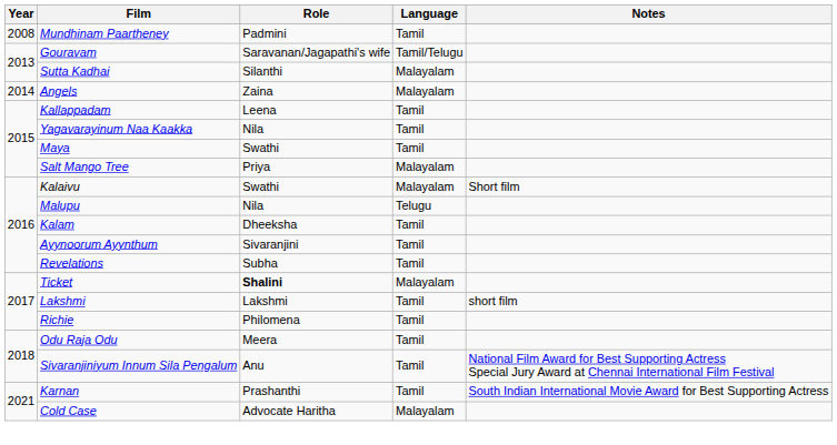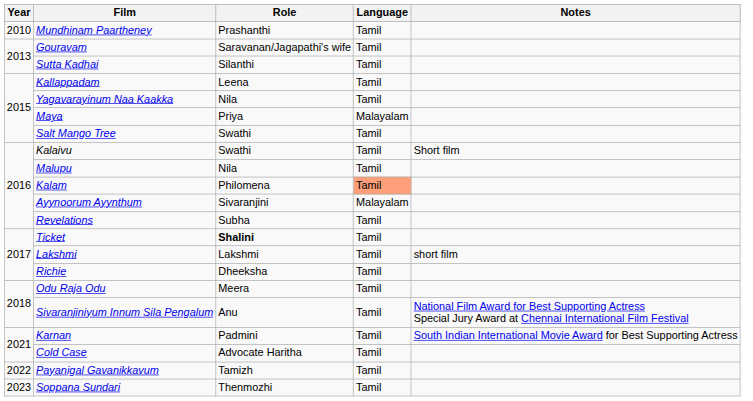Mundhinam Paartheney | Year: 2008 -> 2010
Mundhinam Paartheney | Role: Padmini -> Prashanthi
Gouravam | Language: Tamil/Telugu -> Tamil
Sutta Kadhai | Language: Malayalam -> Tamil
- row: 2014 | Angels | Zaina | Malayalam
Maya | Role: Swathi -> Priya
Maya | Language: Tamil -> Malayalam
Salt Mango Tree | Role: Priya -> Swathi
Salt Mango Tree | Language: Malayalam -> Tamil
Kalaivu | Language: Malayalam -> Tamil
Malupu | Language: Telugu -> Tamil
Kalam | Role: Dheeksha -> Philomena
Kalam | Language: no background -> lightsalmon background
Ayynoorum Ayynthum | Language: Tamil -> Malayalam
Ticket | Language: Malayalam -> Tamil
Richie | Role: Philomena -> Dheeksha
Karnan | Role: Prashanthi -> Padmini
Cold Case | Language: Malayalam -> Tamil
+ row: 2022 | Payanigal Gavanikkavum | Tamizh | Tamil
+ row: 2023 | Soppana Sundari | Thenmozhi | Tamil
